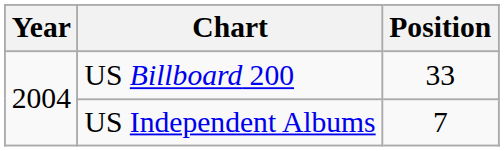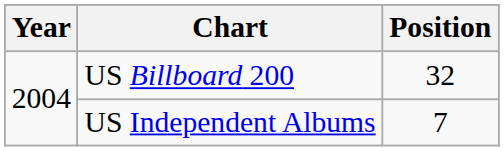US Billboard 200 | Position: 33 -> 32
